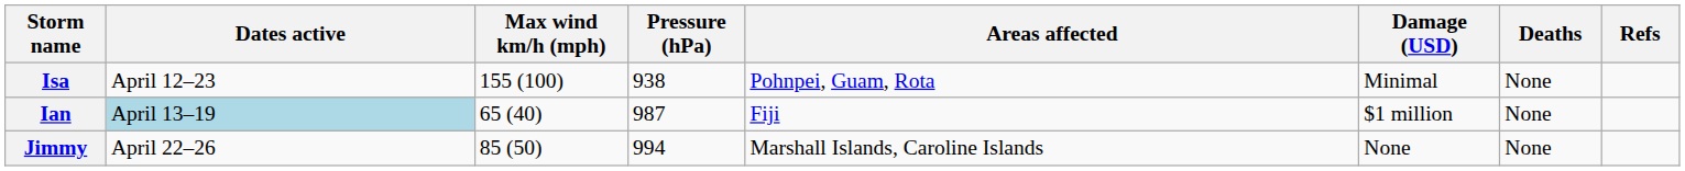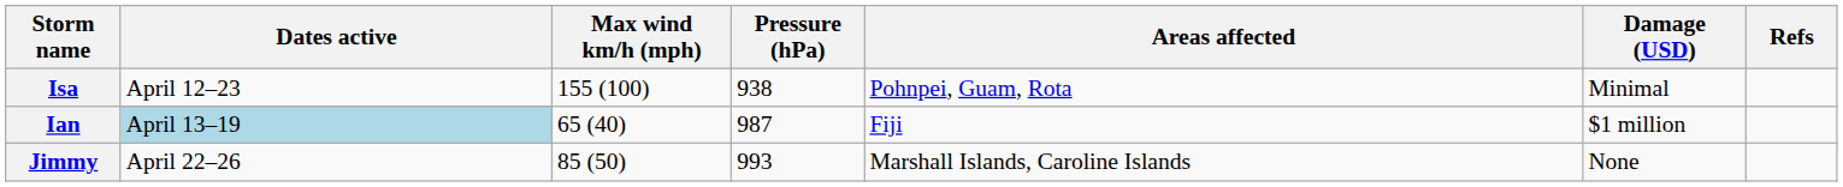- column: Deaths | None | None | None
Jimmy | Pressure (hPa): 994 -> 993
